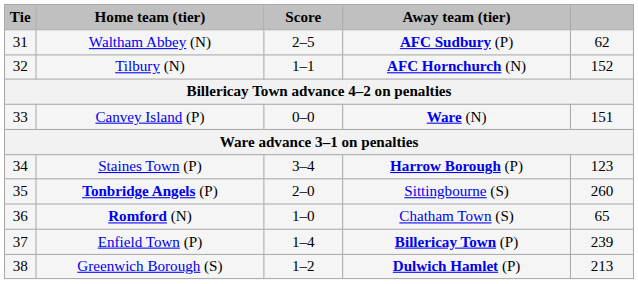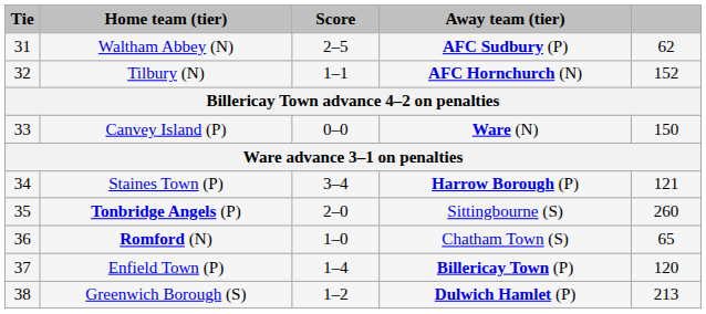Canvey Island (P) | column 5: 151 -> 150
Staines Town (P) | column 5: 123 -> 121
Enfield Town (P) | column 5: 239 -> 120
